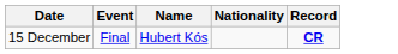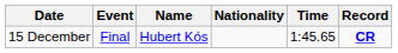+ column: Time | 1:45.65
